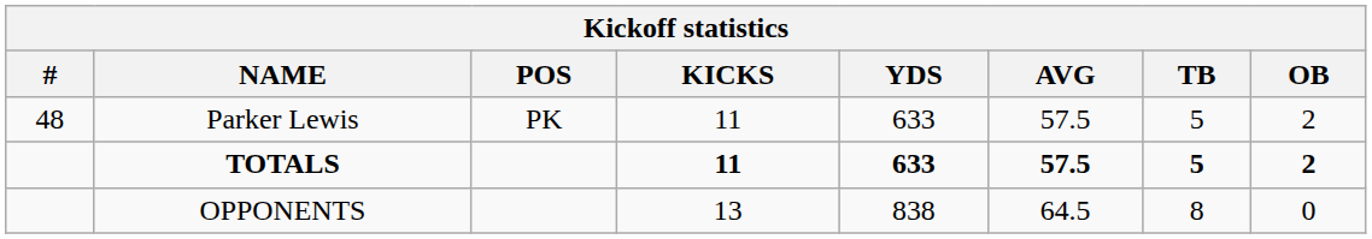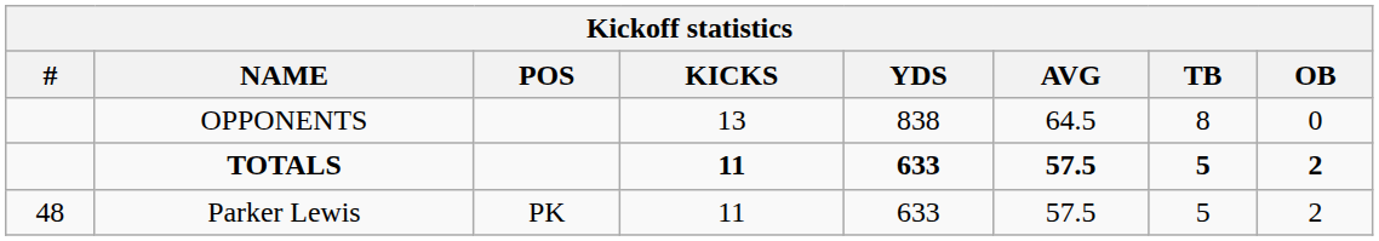rows swapped: Parker Lewis <-> OPPONENTS
